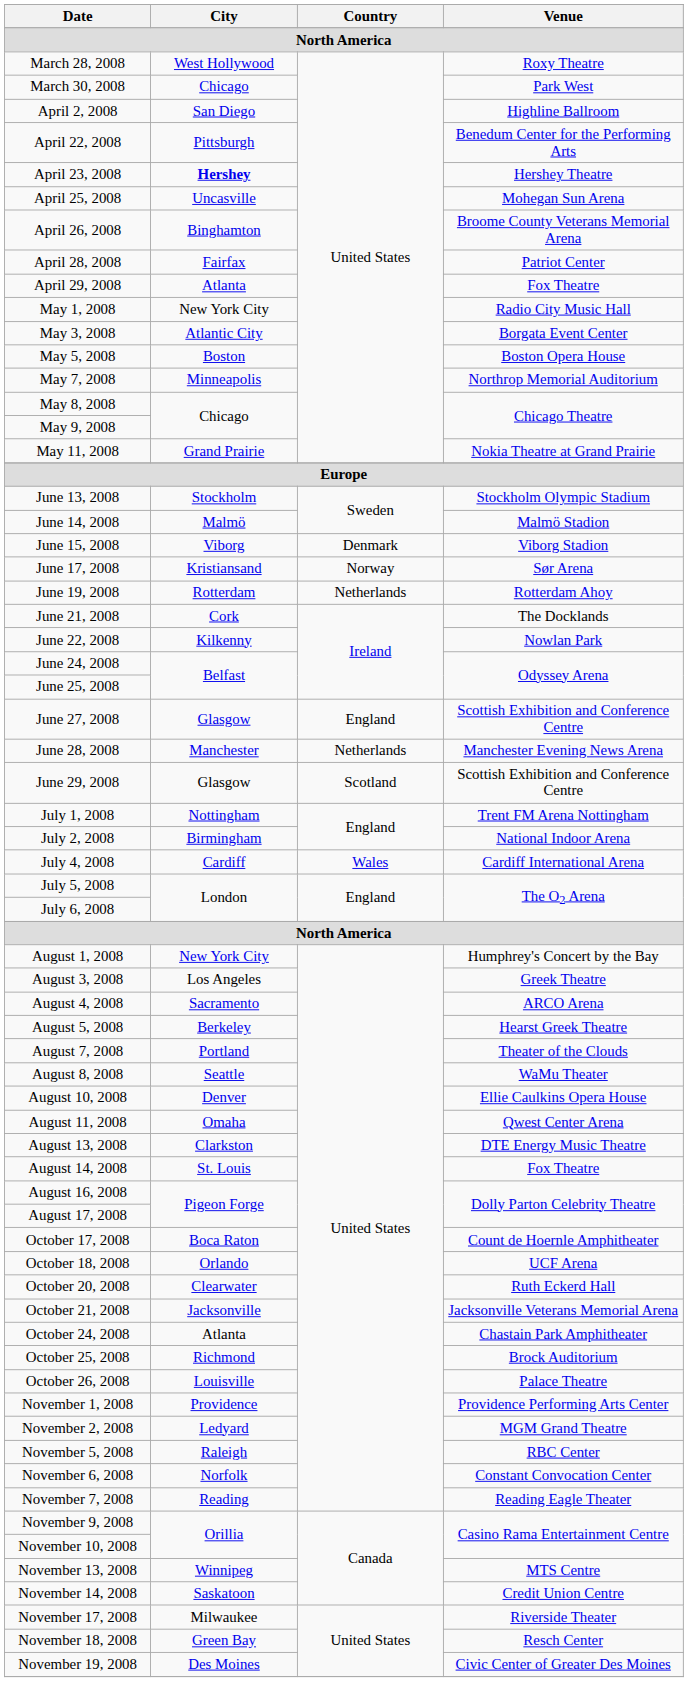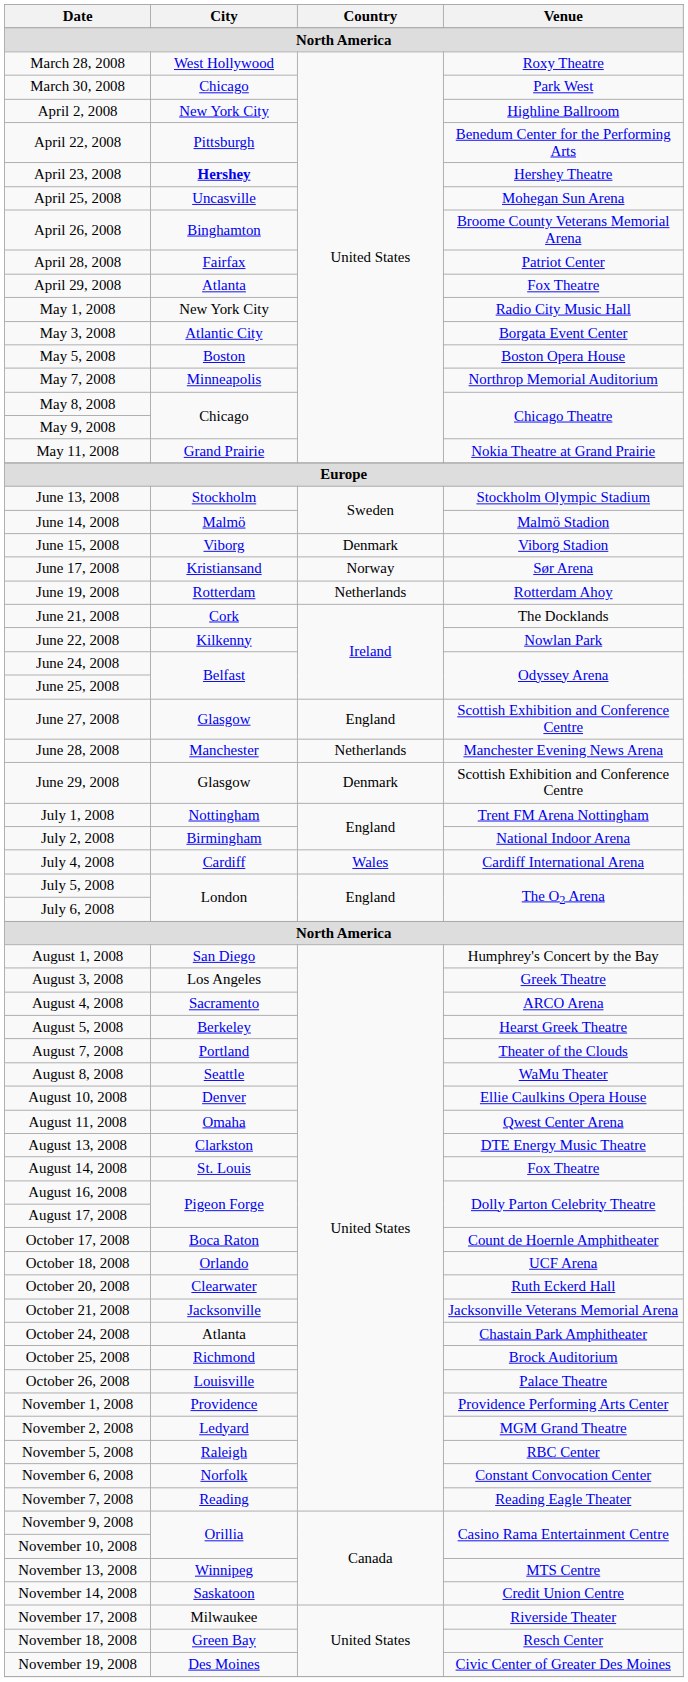April 2, 2008 | City: San Diego -> New York City
June 29, 2008 | Country: Scotland -> Denmark
August 1, 2008 | City: New York City -> San Diego
